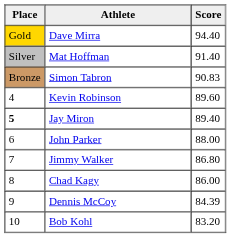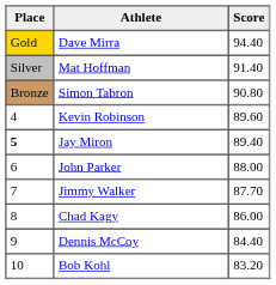Simon Tabron | Score: 90.83 -> 90.80
Jimmy Walker | Score: 86.80 -> 87.70
Dennis McCoy | Score: 84.39 -> 84.40
